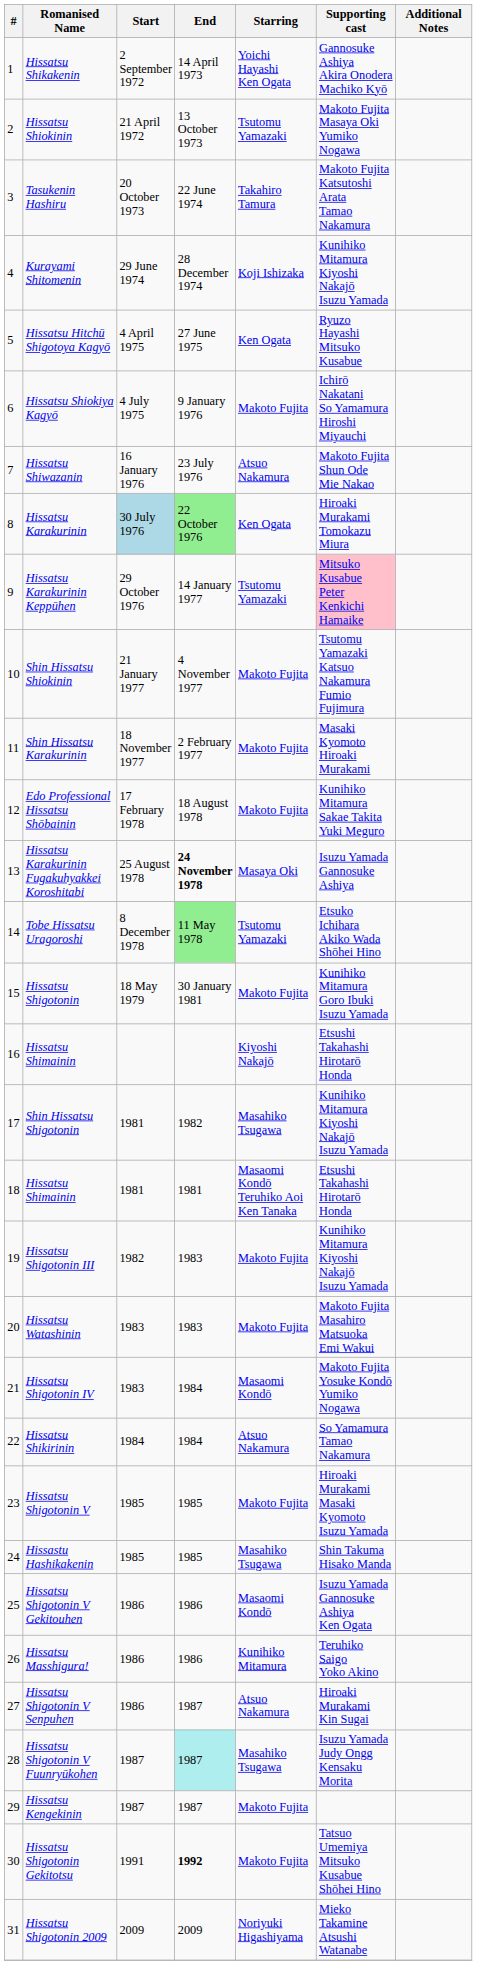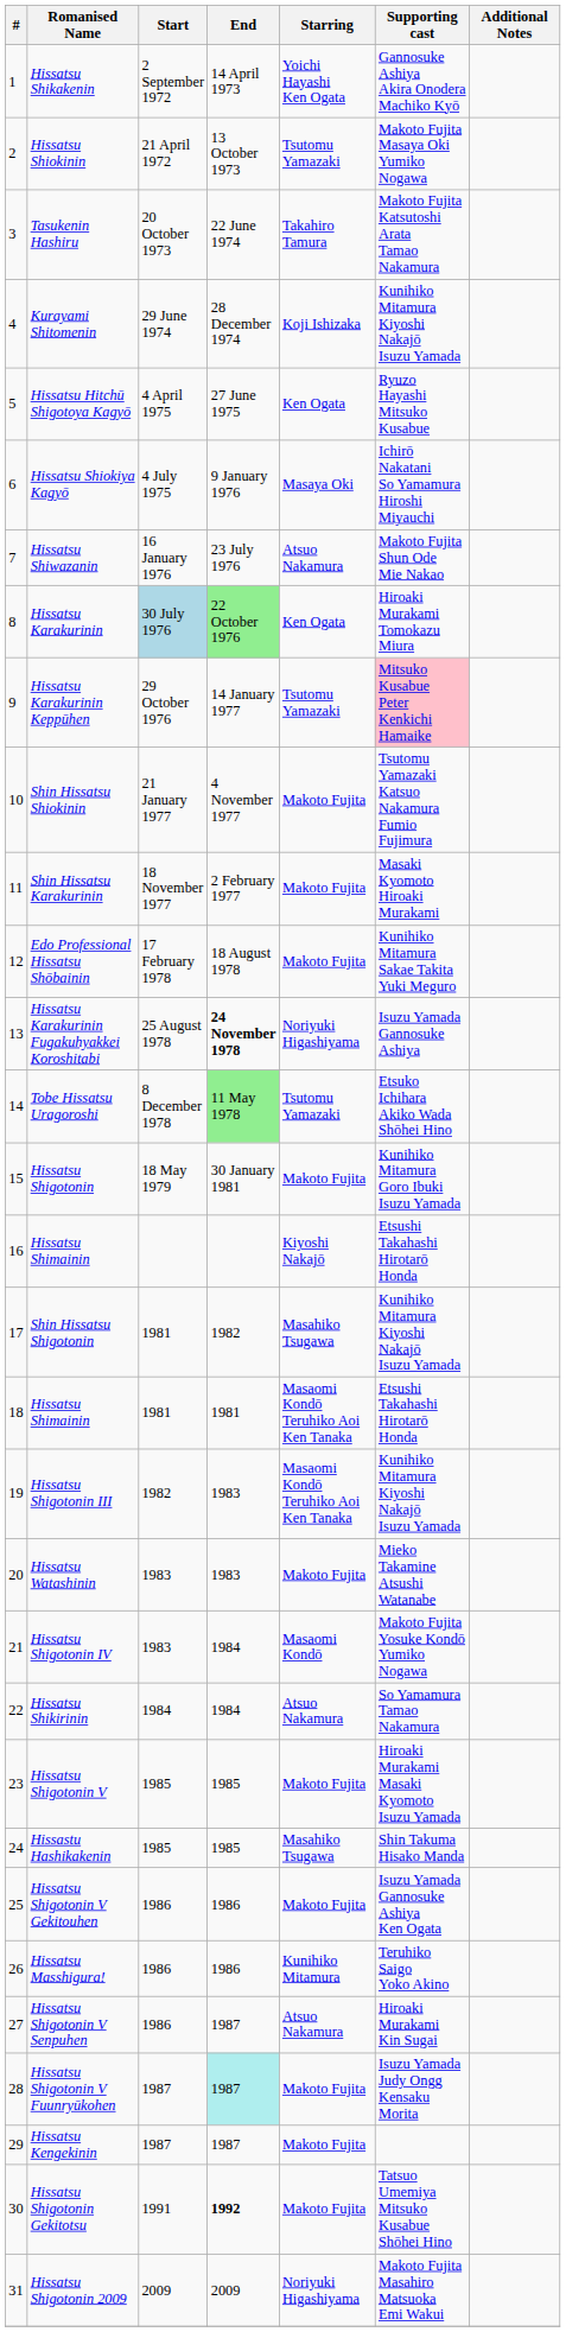Hissatsu Shiokiya Kagyō | Starring: Makoto Fujita -> Masaya Oki
Hissatsu Karakurinin Fugakuhyakkei Koroshitabi | Starring: Masaya Oki -> Noriyuki Higashiyama
Hissatsu Shigotonin III | Starring: Makoto Fujita -> Masaomi Kondō Teruhiko Aoi Ken Tanaka
Hissatsu Watashinin | Supporting cast: Makoto Fujita Masahiro Matsuoka Emi Wakui -> Mieko Takamine Atsushi Watanabe
Hissatsu Shigotonin V Gekitouhen | Starring: Masaomi Kondō -> Makoto Fujita
Hissatsu Shigotonin V Fuunryūkohen | Starring: Masahiko Tsugawa -> Makoto Fujita
Hissatsu Shigotonin 2009 | Supporting cast: Mieko Takamine Atsushi Watanabe -> Makoto Fujita Masahiro Matsuoka Emi Wakui
